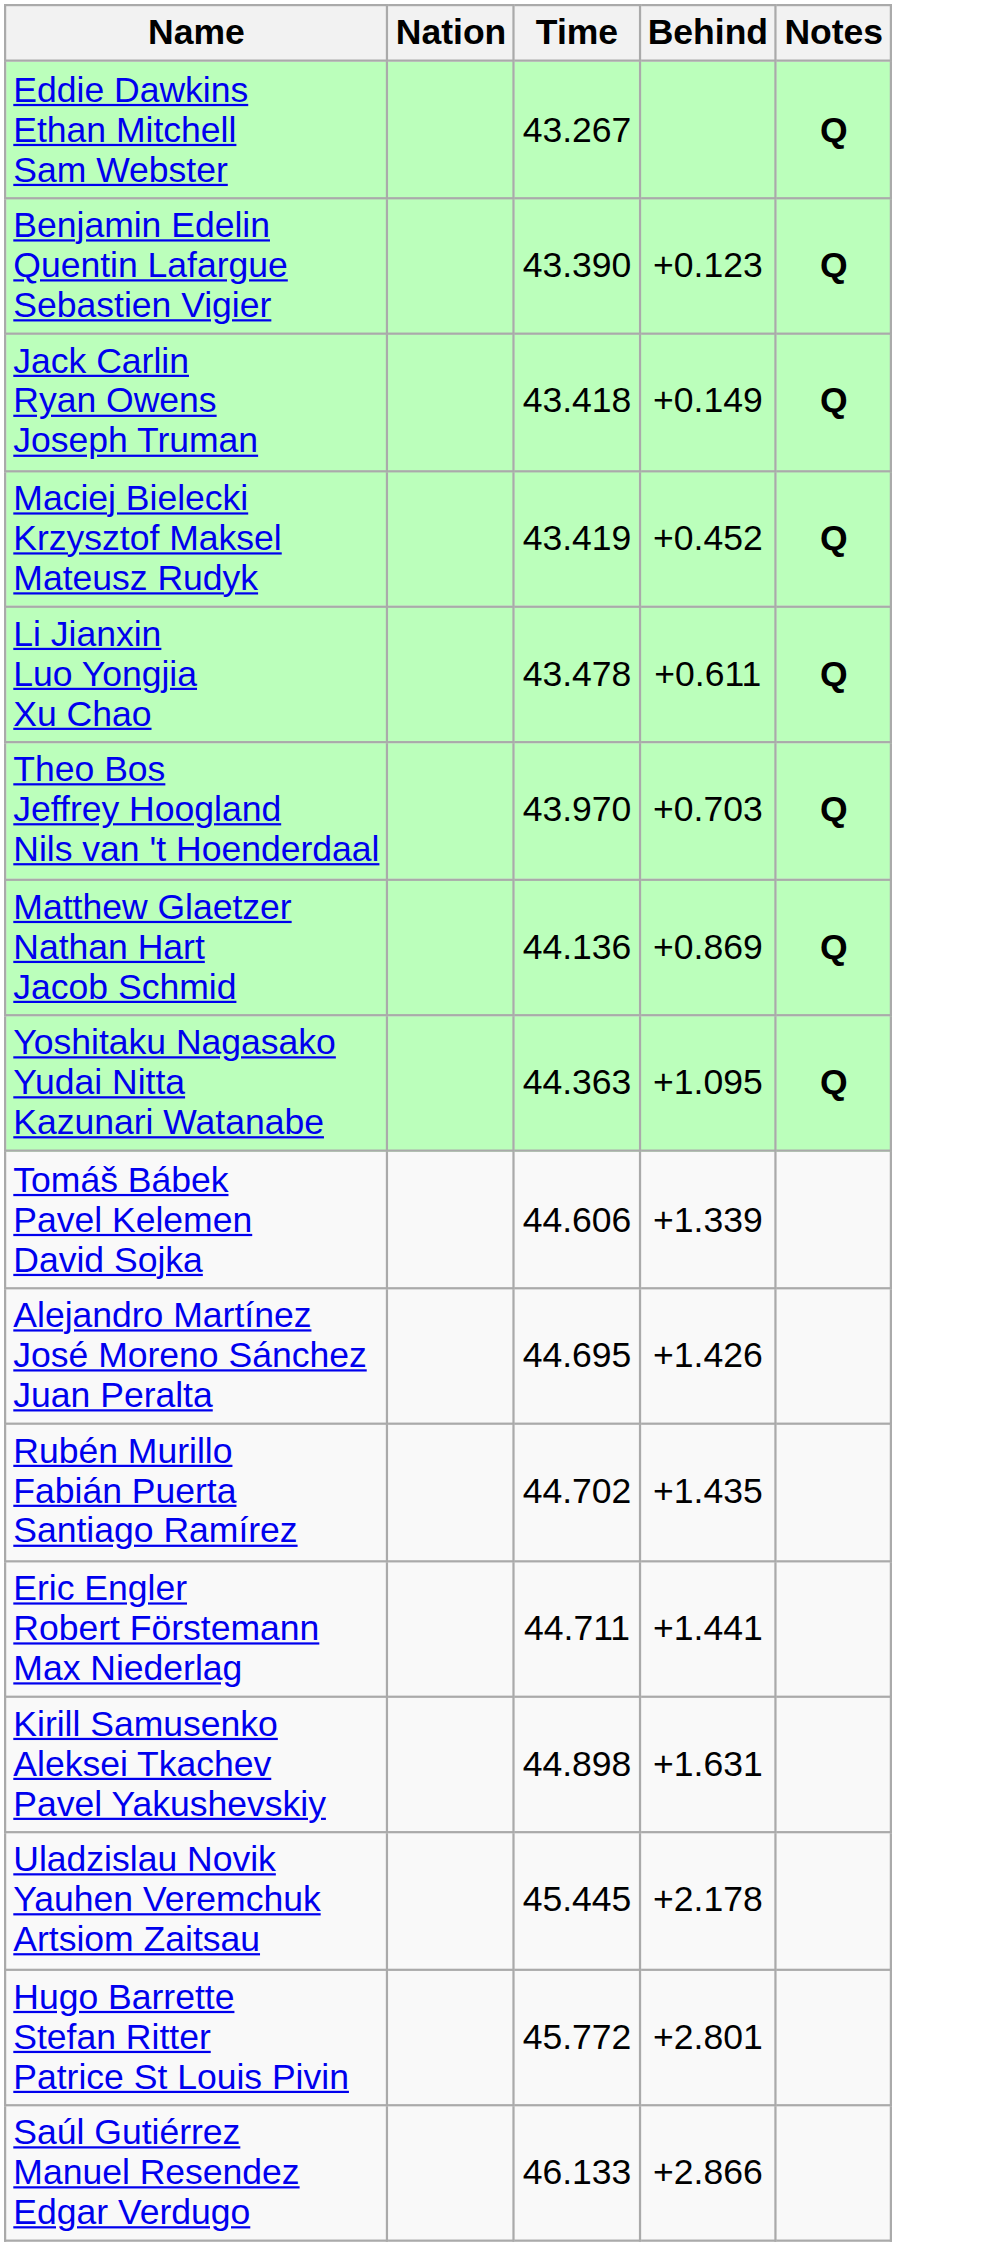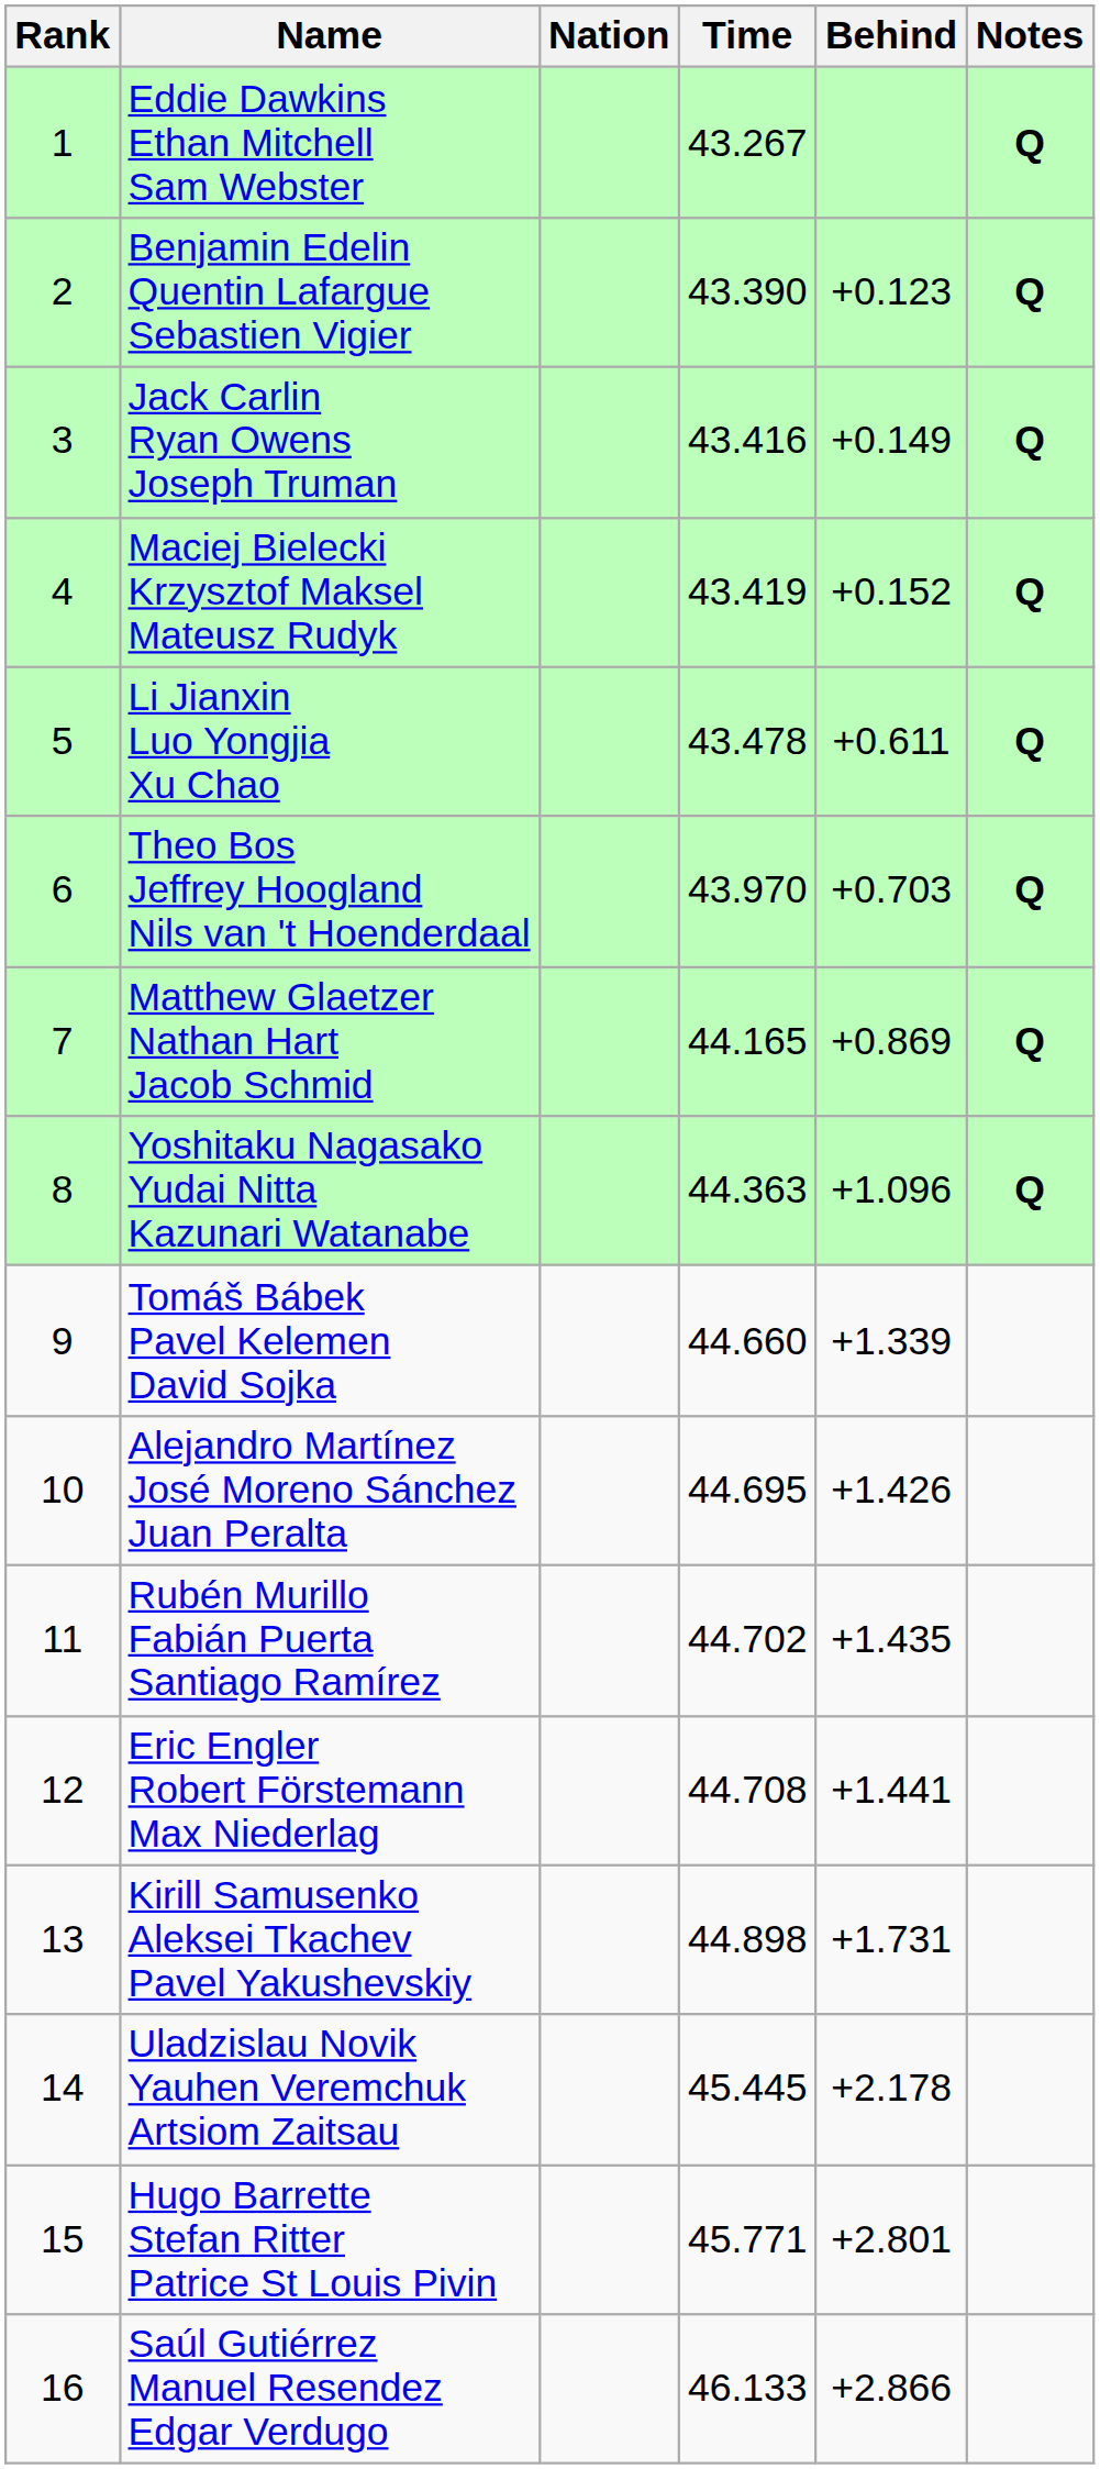+ column: Rank | 1 | 2 | 3 | 4 | 5 | 6 | 7 | 8 | 9 | 10 | 11 | 12 | 13 | 14 | 15 | 16
Jack Carlin Ryan Owens Joseph Truman | Time: 43.418 -> 43.416
Maciej Bielecki Krzysztof Maksel Mateusz Rudyk | Behind: +0.452 -> +0.152
Matthew Glaetzer Nathan Hart Jacob Schmid | Time: 44.136 -> 44.165
Yoshitaku Nagasako Yudai Nitta Kazunari Watanabe | Behind: +1.095 -> +1.096
Tomáš Bábek Pavel Kelemen David Sojka | Time: 44.606 -> 44.660
Eric Engler Robert Förstemann Max Niederlag | Time: 44.711 -> 44.708
Kirill Samusenko Aleksei Tkachev Pavel Yakushevskiy | Behind: +1.631 -> +1.731
Hugo Barrette Stefan Ritter Patrice St Louis Pivin | Time: 45.772 -> 45.771
